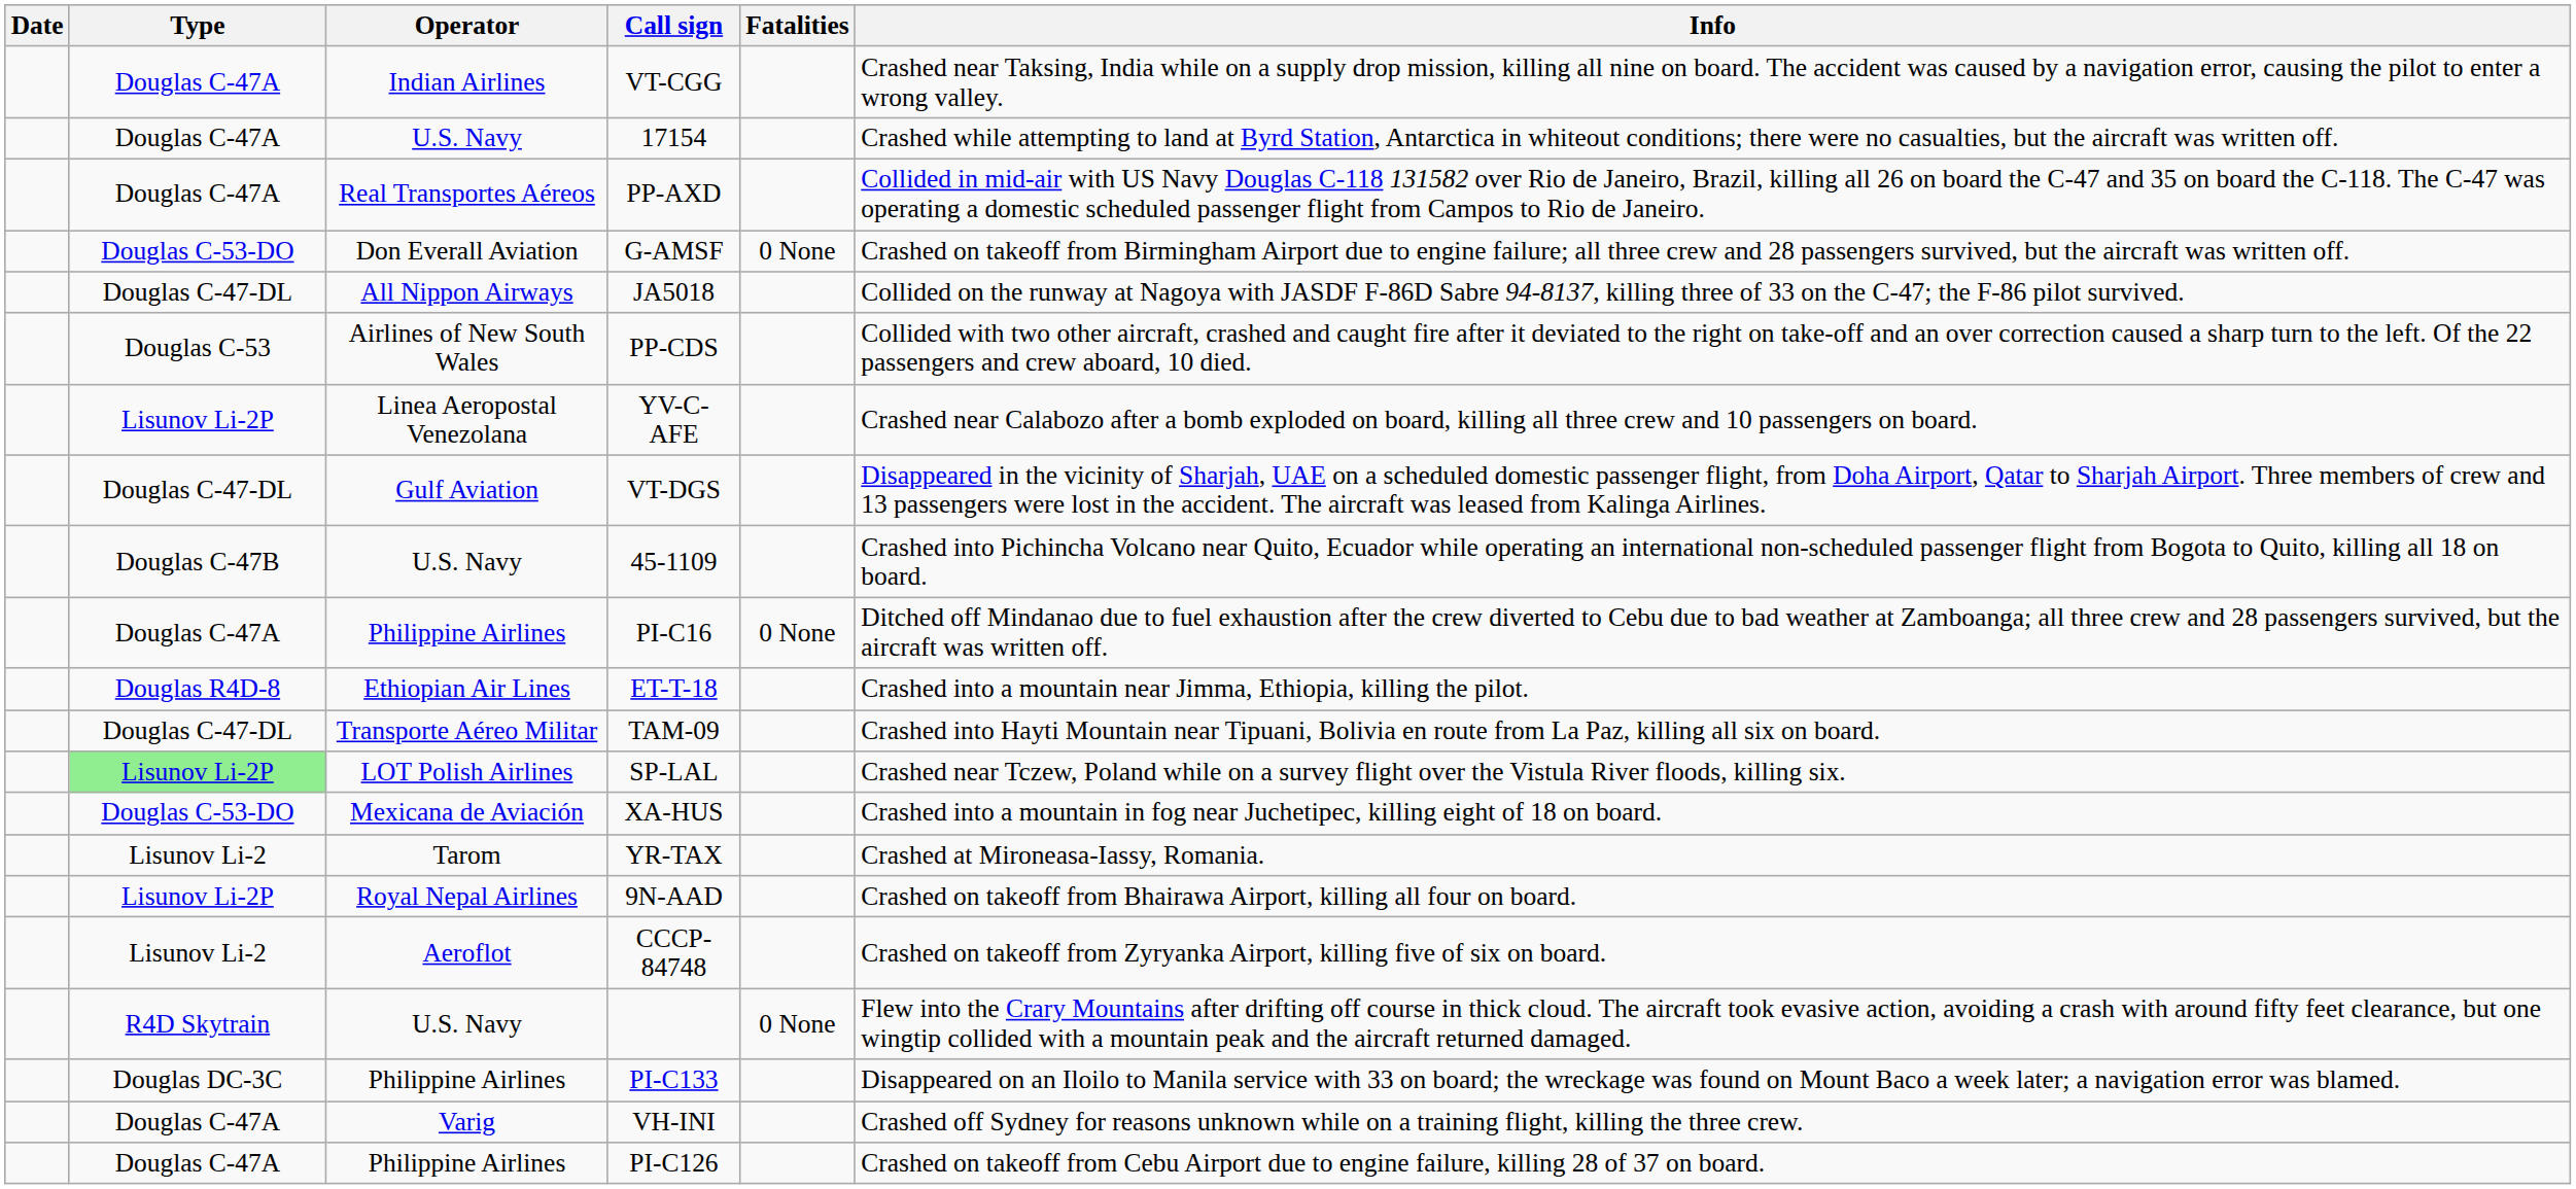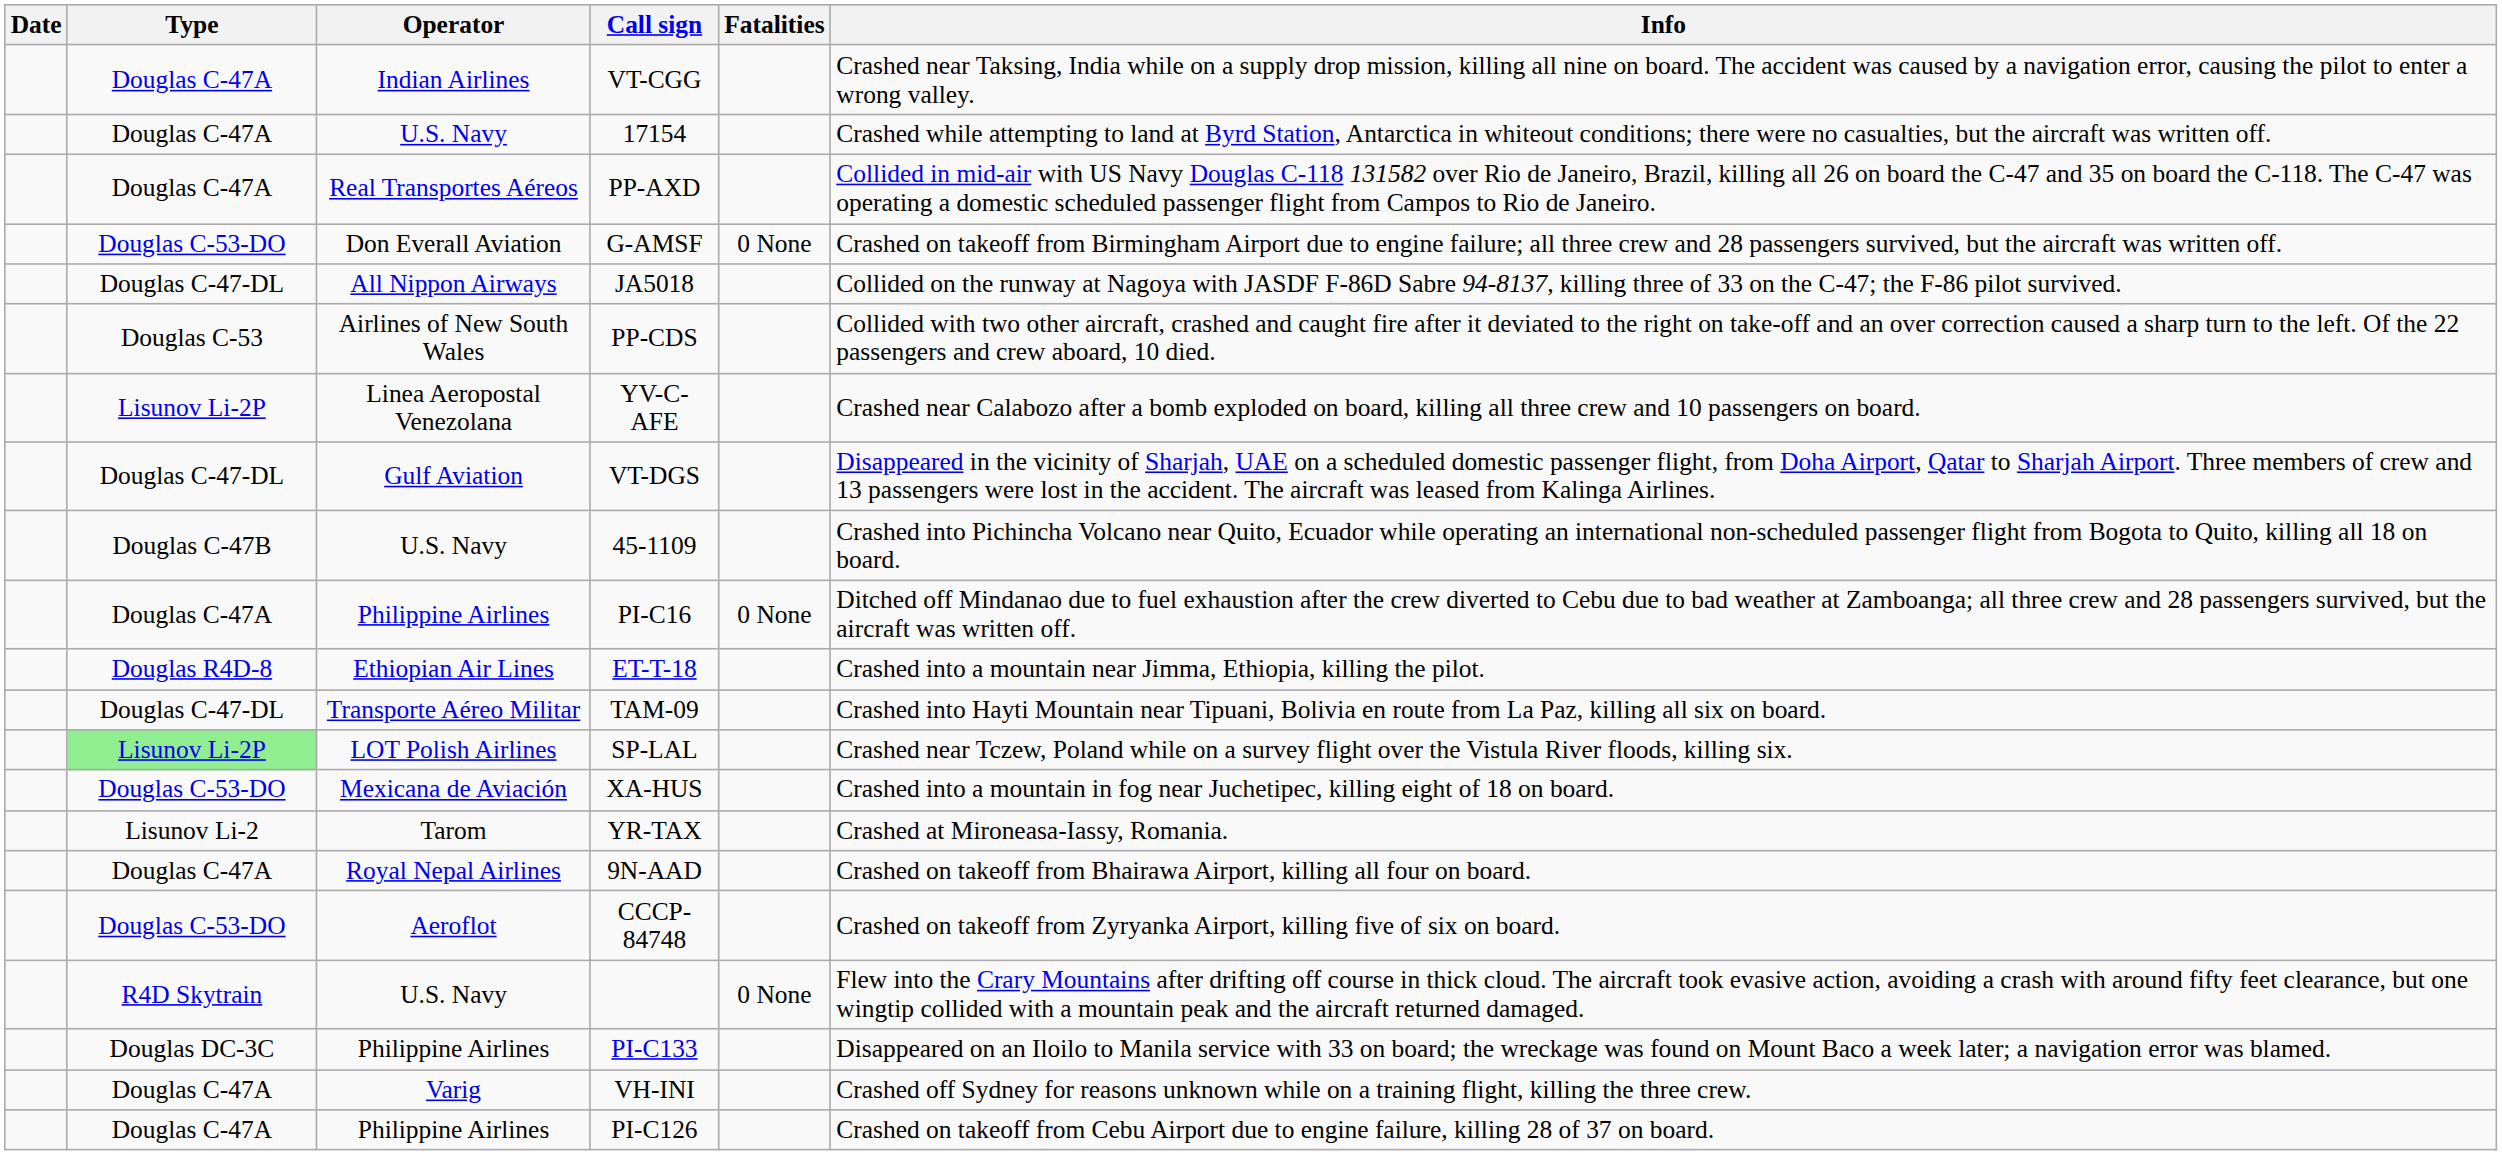9N-AAD | Type: Lisunov Li-2P -> Douglas C-47A
CCCP-84748 | Type: Lisunov Li-2 -> Douglas C-53-DO
